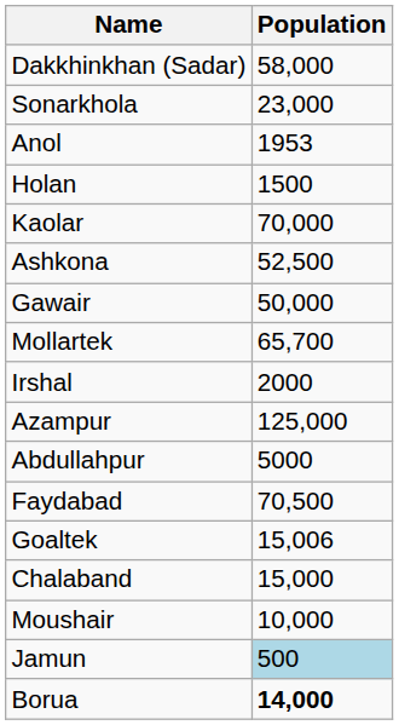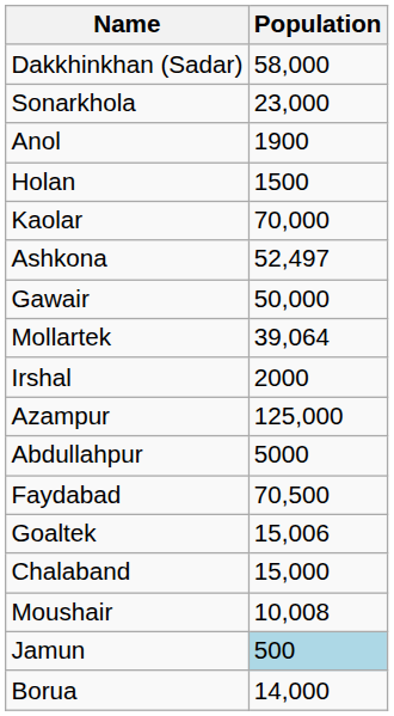Anol | Population: 1953 -> 1900
Ashkona | Population: 52,500 -> 52,497
Mollartek | Population: 65,700 -> 39,064
Moushair | Population: 10,000 -> 10,008
Borua | Population: bold -> normal
